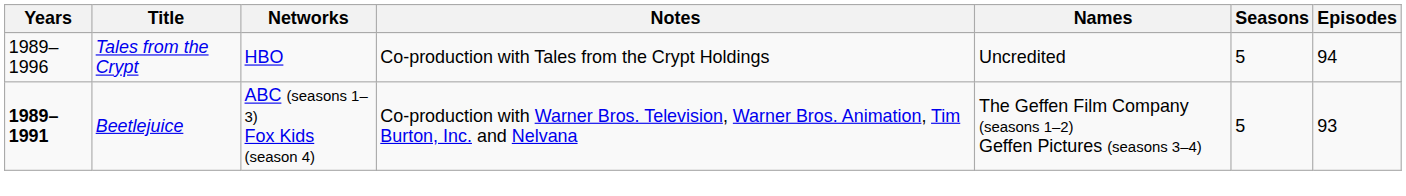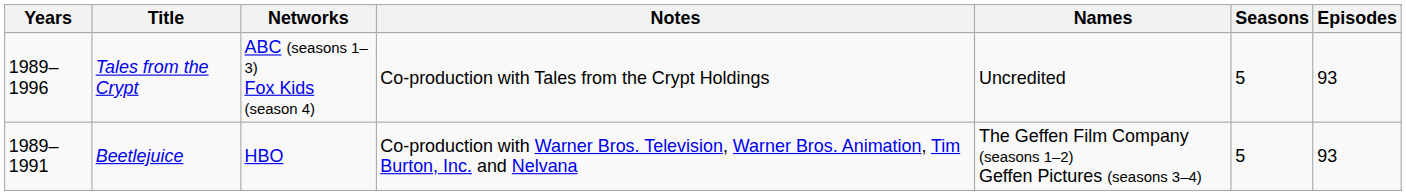Tales from the Crypt | Networks: HBO -> ABC (seasons 1–3) Fox Kids (season 4)
Tales from the Crypt | Episodes: 94 -> 93
Beetlejuice | Years: bold -> normal
Beetlejuice | Networks: ABC (seasons 1–3) Fox Kids (season 4) -> HBO
